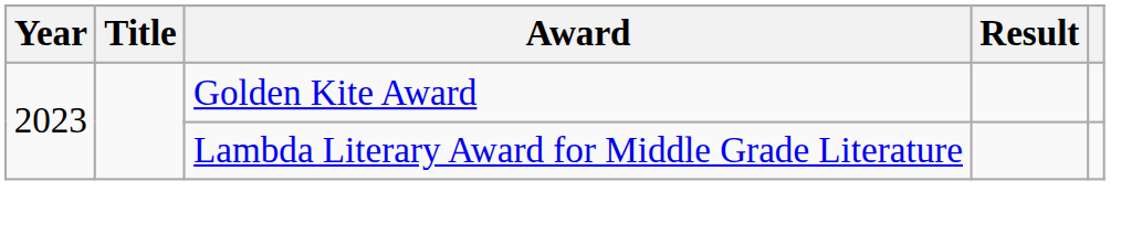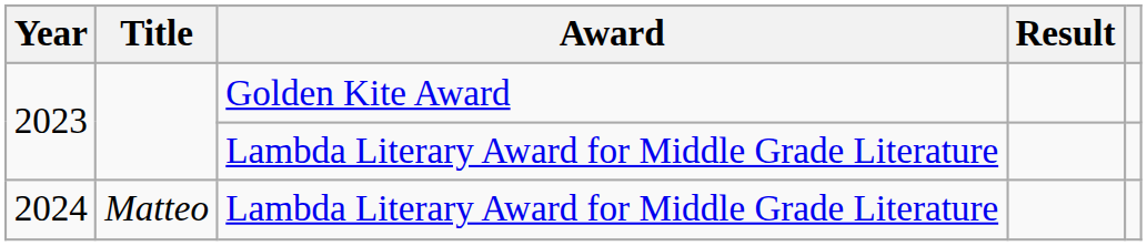+ row: 2024 | Matteo | Lambda Literary Award for Middle Grade Literature
